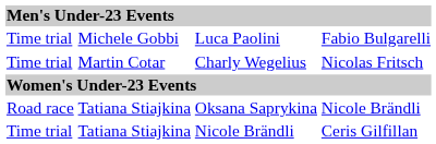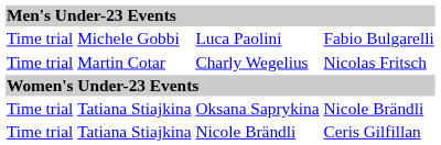Oksana Saprykina | column 1: Road race -> Time trial
